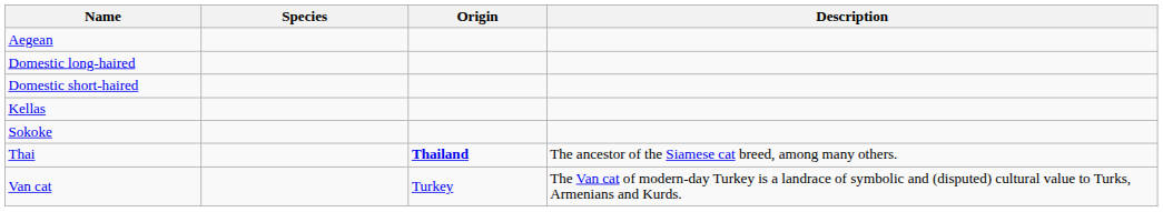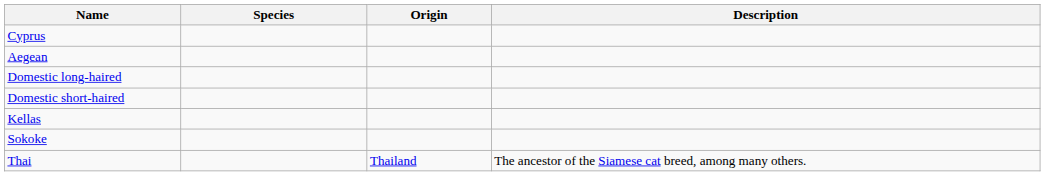+ row: Cyprus
Thai | Origin: bold -> normal
- row: Van cat | Turkey | The Van cat of modern-day Turkey is a landrace of symbolic and (disputed) cultural value to Turks, Armenians and Kurds.
